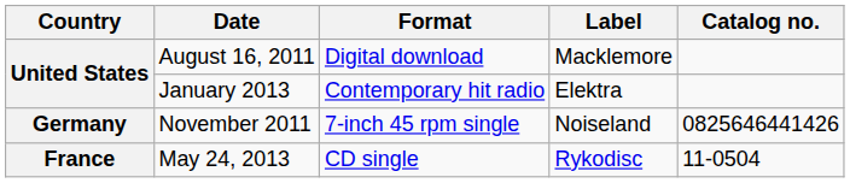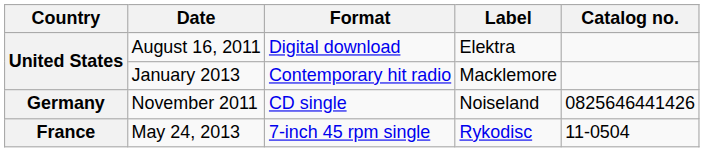August 16, 2011 | Label: Macklemore -> Elektra
January 2013 | Label: Elektra -> Macklemore
November 2011 | Format: 7-inch 45 rpm single -> CD single
May 24, 2013 | Format: CD single -> 7-inch 45 rpm single
